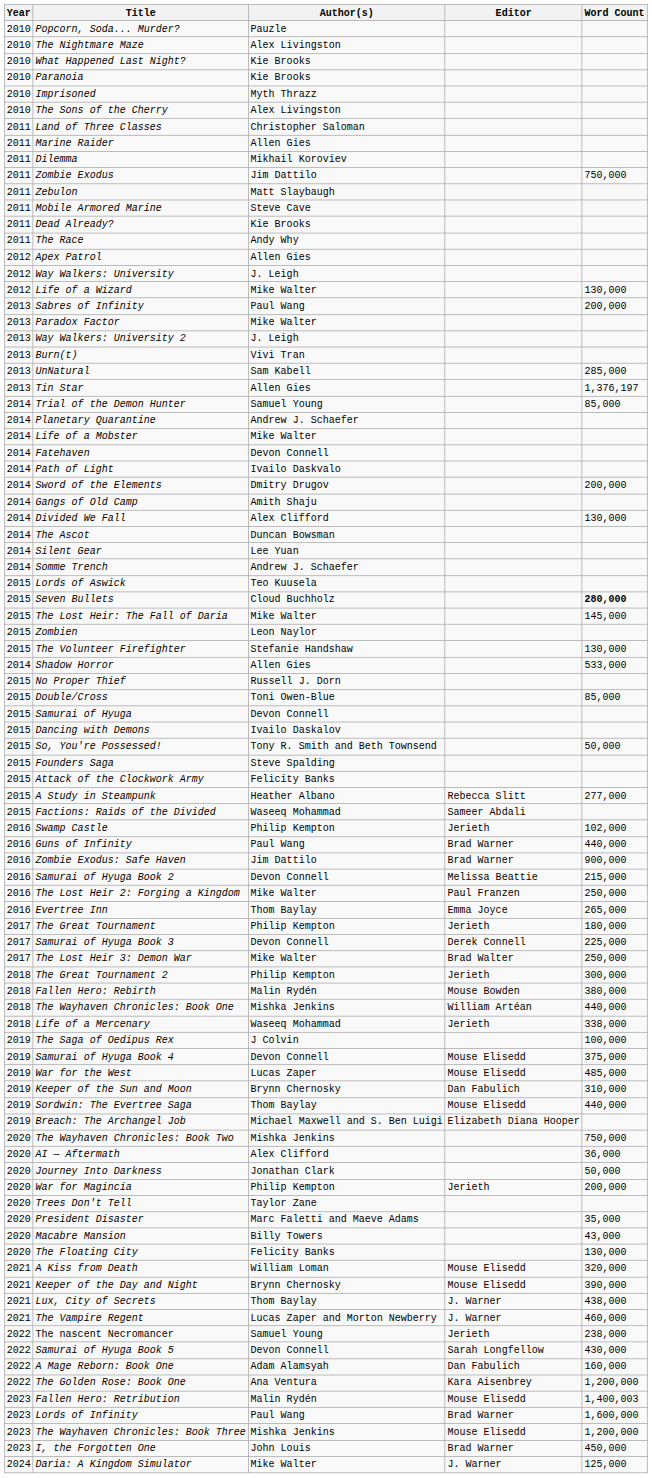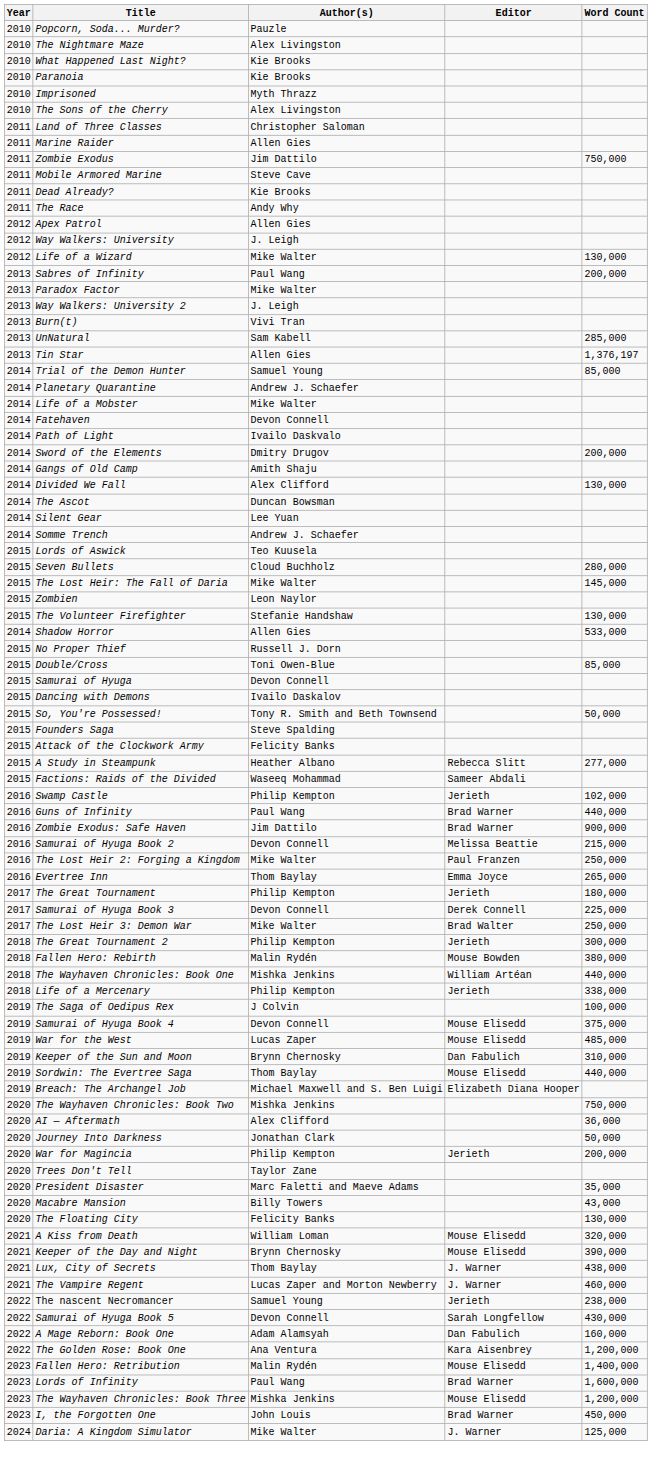- row: 2011 | Dilemma | Mikhail Koroviev
- row: 2011 | Zebulon | Matt Slaybaugh
Seven Bullets | Word Count: bold -> normal
Life of a Mercenary | Author(s): Waseeq Mohammad -> Philip Kempton
Fallen Hero: Retribution | Word Count: 1,400,003 -> 1,400,000
